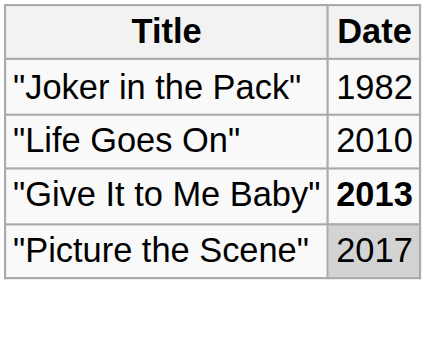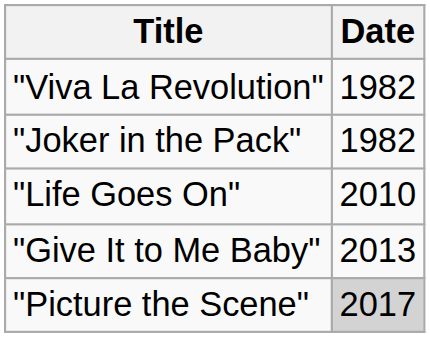+ row: "Viva La Revolution" | 1982
"Give It to Me Baby" | Date: bold -> normal
